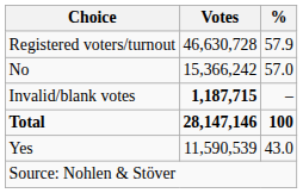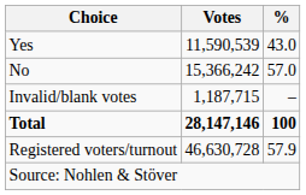rows swapped: Yes <-> Registered voters/turnout
Invalid/blank votes | Votes: bold -> normal
